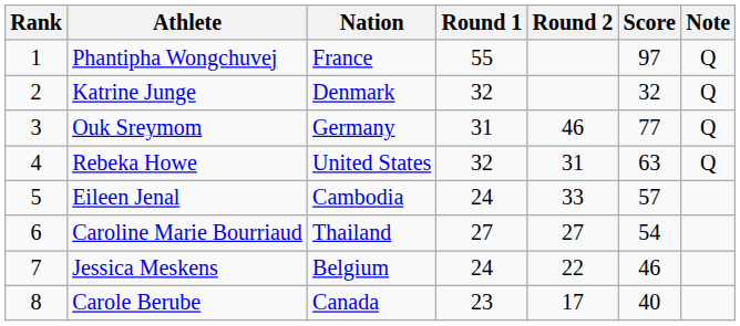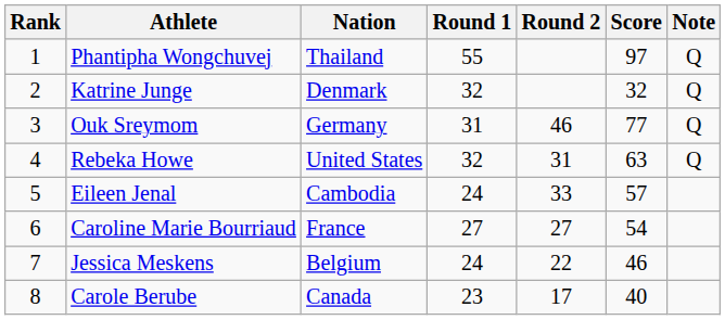Phantipha Wongchuvej | Nation: France -> Thailand
Caroline Marie Bourriaud | Nation: Thailand -> France
